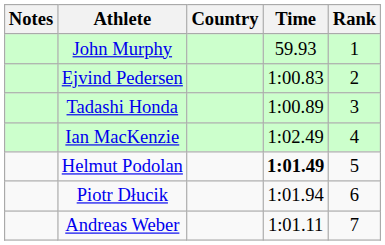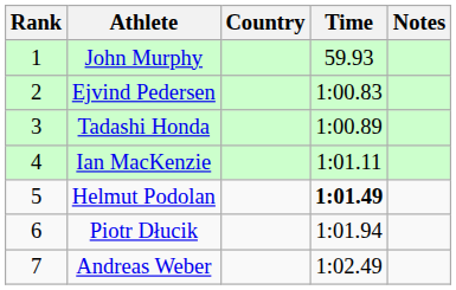columns swapped: Rank <-> Notes
Ian MacKenzie | Time: 1:02.49 -> 1:01.11
Andreas Weber | Time: 1:01.11 -> 1:02.49
